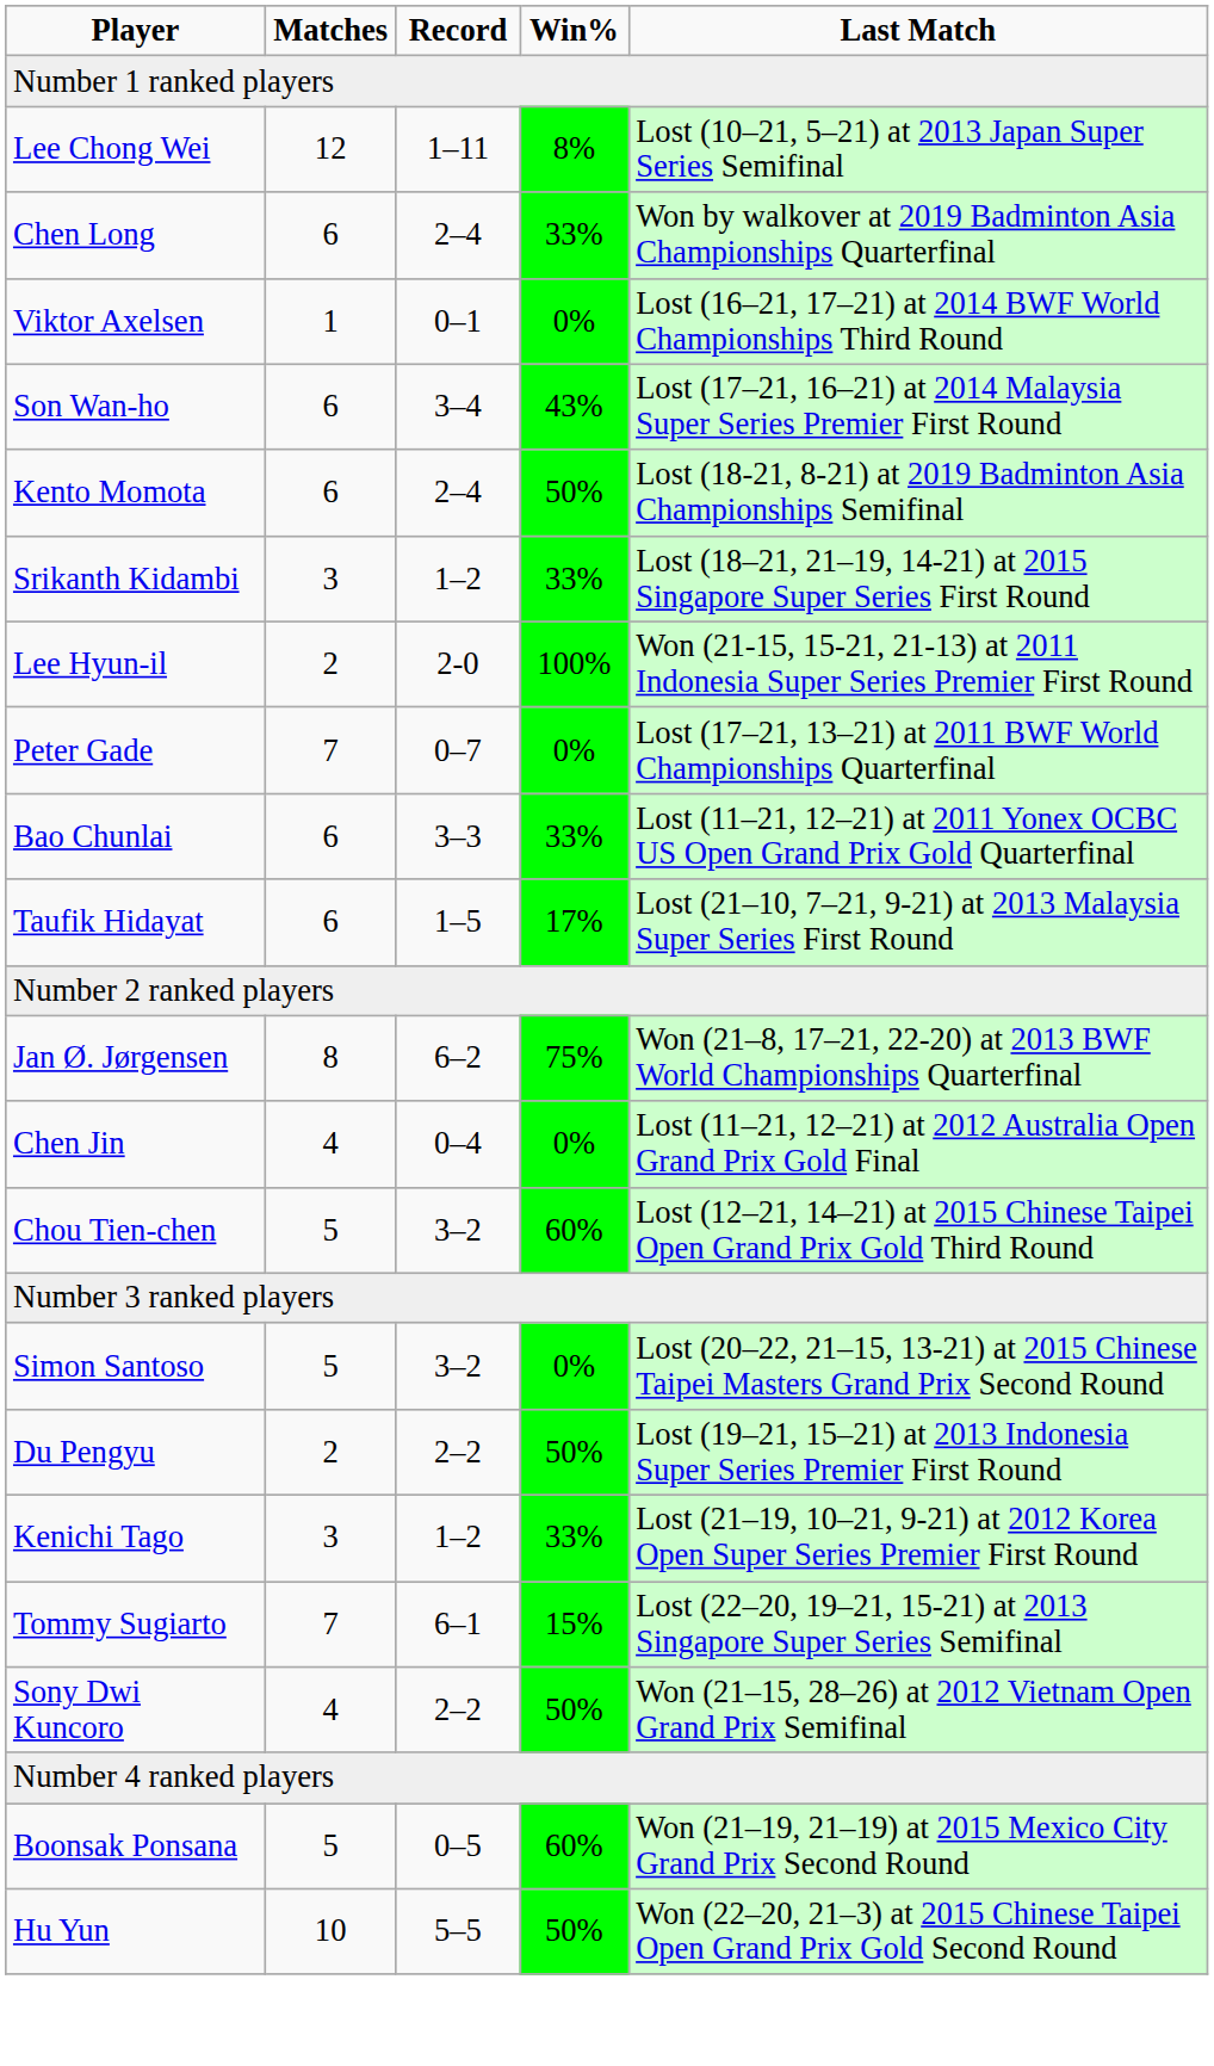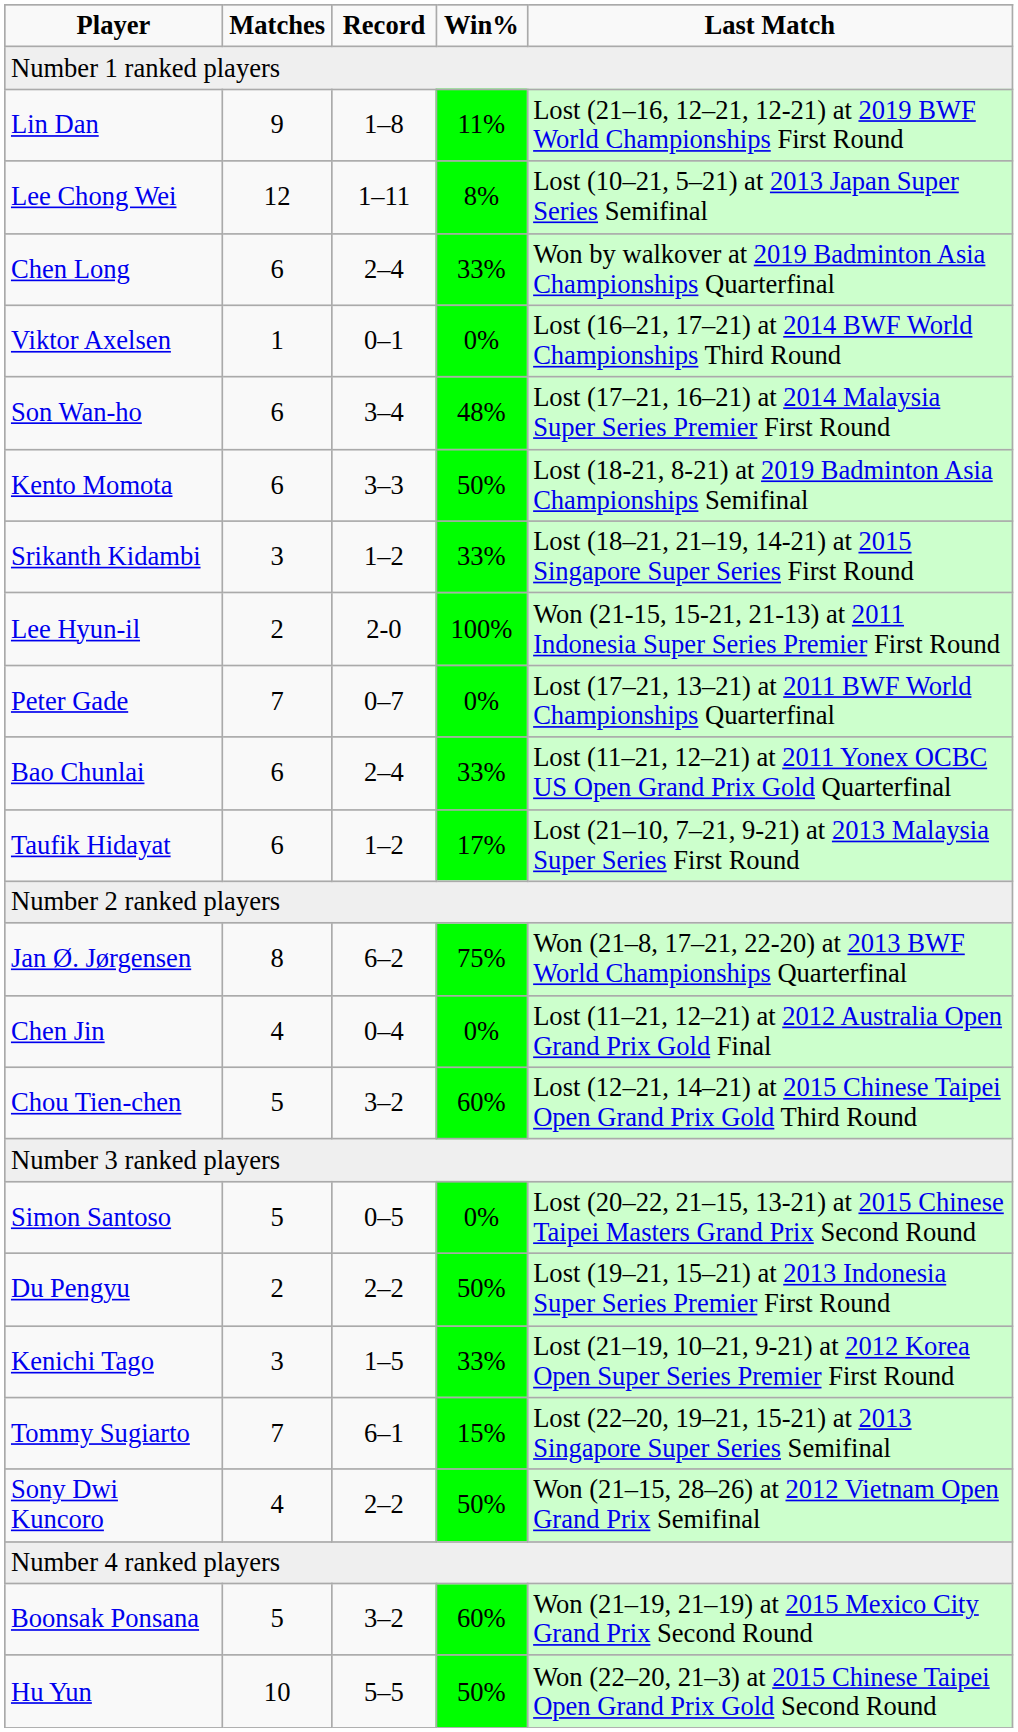+ row: Lin Dan | 9 | 1–8 | 11% | Lost (21–16, 12–21, 12-21) at 2019 BWF World Championships First Round
Son Wan-ho | Win%: 43% -> 48%
Kento Momota | Record: 2–4 -> 3–3
Bao Chunlai | Record: 3–3 -> 2–4
Taufik Hidayat | Record: 1–5 -> 1–2
Simon Santoso | Record: 3–2 -> 0–5
Kenichi Tago | Record: 1–2 -> 1–5
Boonsak Ponsana | Record: 0–5 -> 3–2
